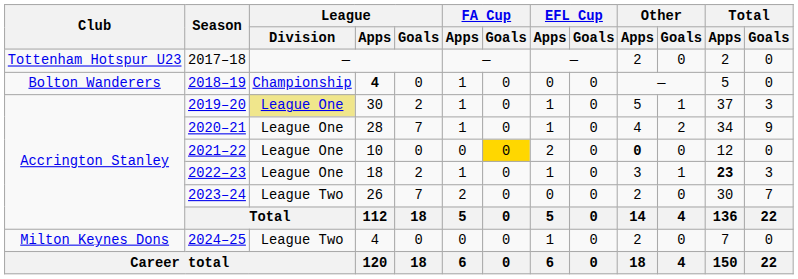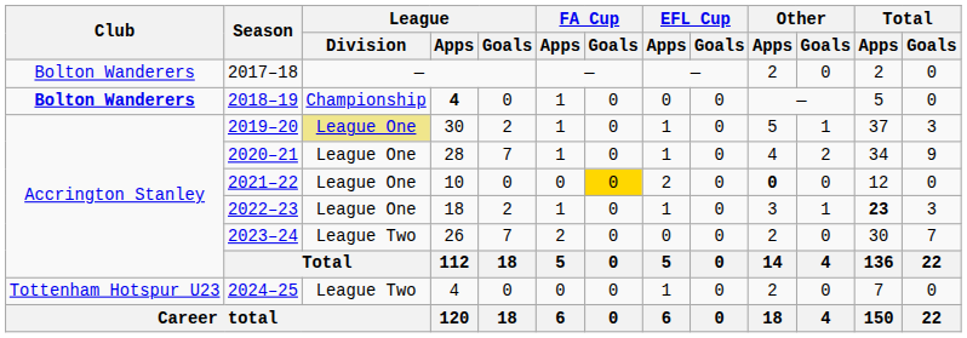2017–18 | Club: Tottenham Hotspur U23 -> Bolton Wanderers
2018–19 | Club: normal -> bold
2024–25 | Club: Milton Keynes Dons -> Tottenham Hotspur U23
